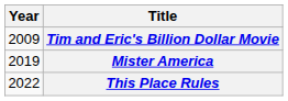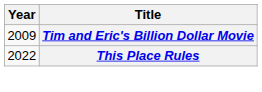- row: 2019 | Mister America
